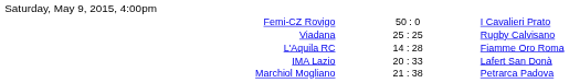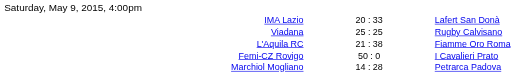rows swapped: IMA Lazio <-> Femi-CZ Rovigo
L'Aquila RC | column 2: 14 : 28 -> 21 : 38
Marchiol Mogliano | column 2: 21 : 38 -> 14 : 28
